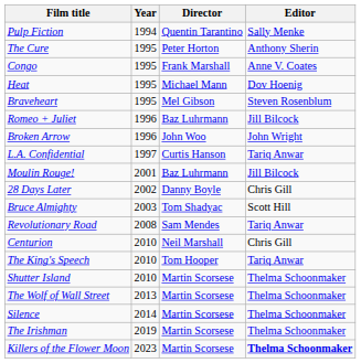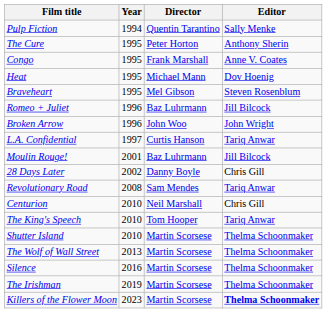- row: Bruce Almighty | 2003 | Tom Shadyac | Scott Hill
Silence | Year: 2014 -> 2016
